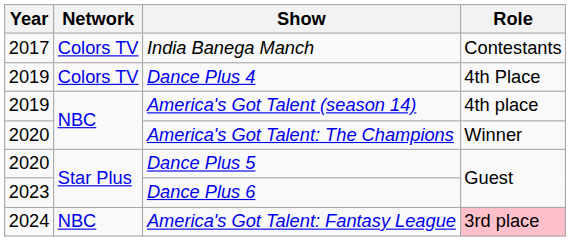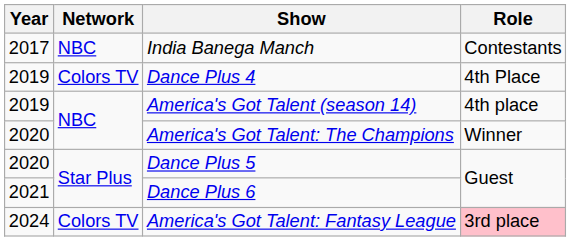India Banega Manch | Network: Colors TV -> NBC
Dance Plus 6 | Year: 2023 -> 2021
America's Got Talent: Fantasy League | Network: NBC -> Colors TV
